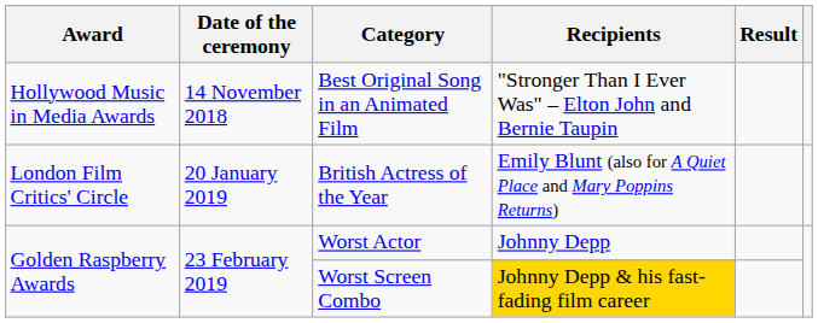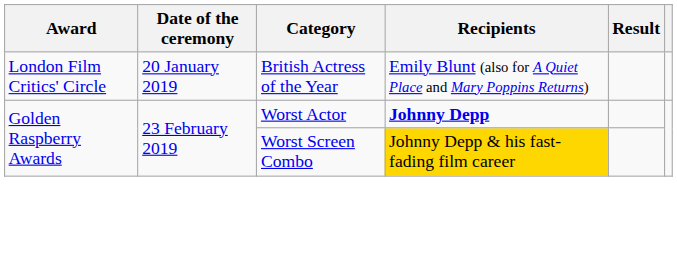- row: Hollywood Music in Media Awards | 14 November 2018 | Best Original Song in an Animated Film | "Stronger Than I Ever Was" – Elton John and Bernie Taupin
Worst Actor | Recipients: normal -> bold
